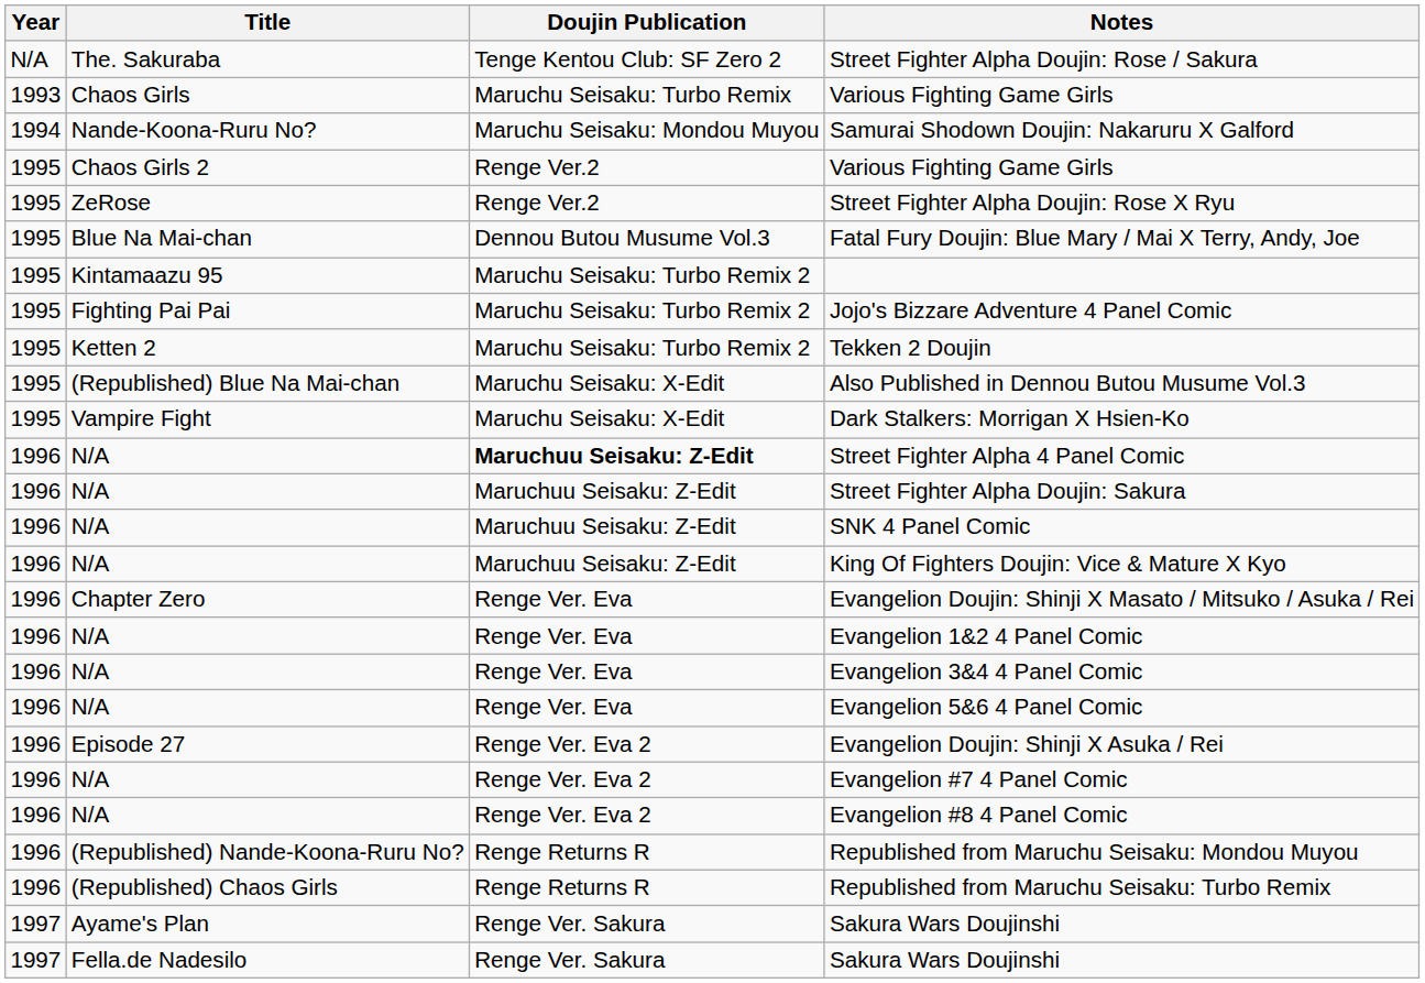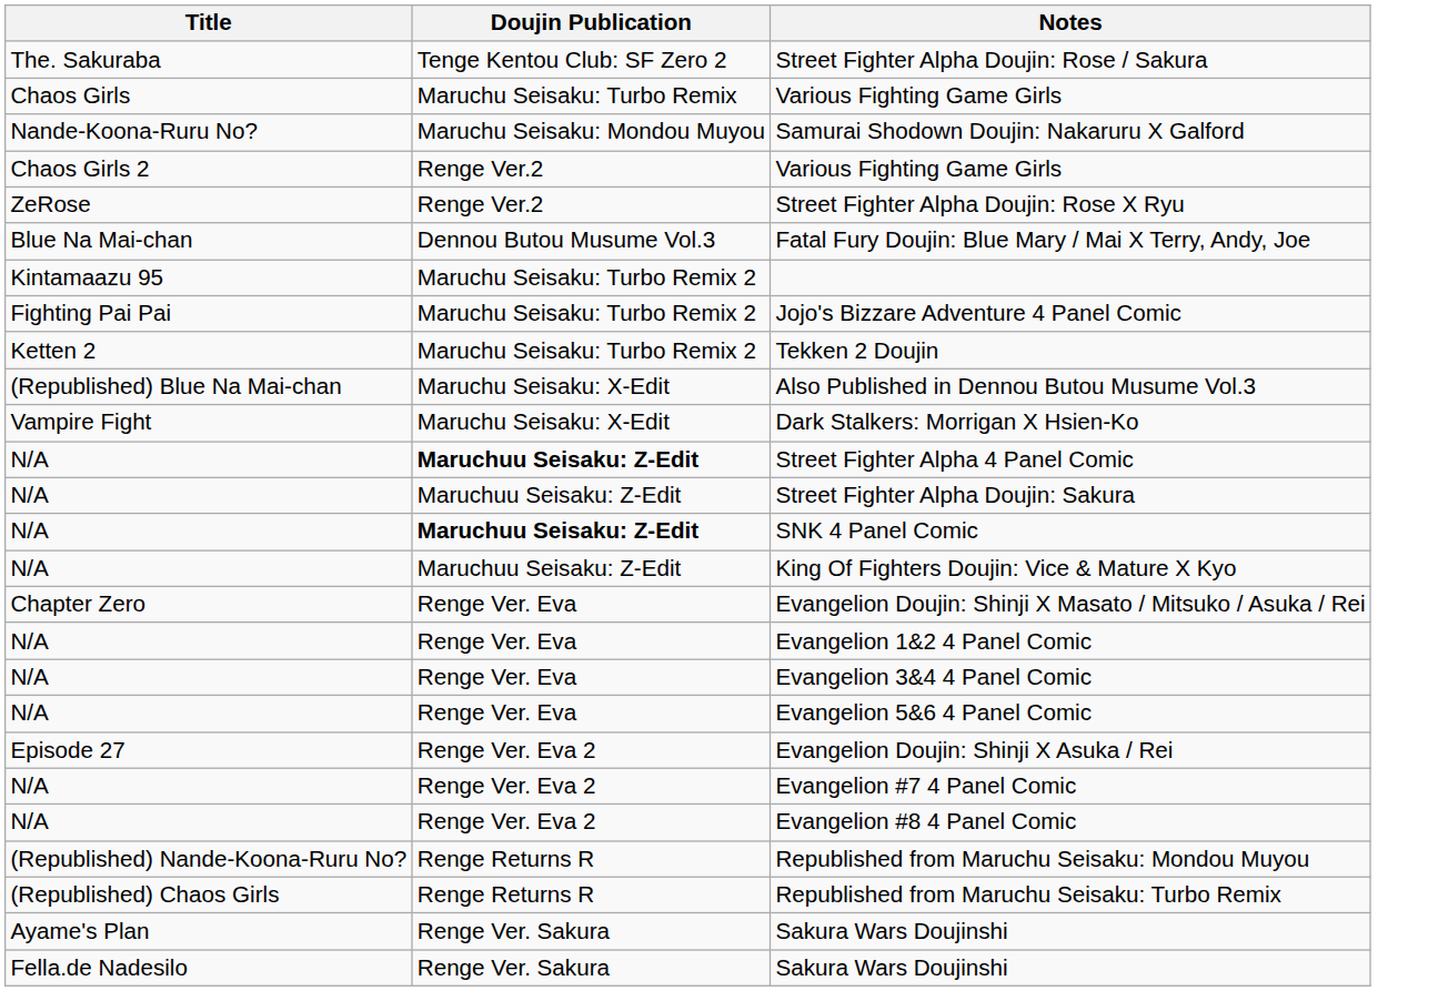- column: Year | N/A | 1993 | 1994 | 1995 | 1995 | 1995 | 1995 | 1995 | 1995 | 1995 | 1995 | 1996 | 1996 | 1996 | 1996 | 1996 | 1996 | 1996 | 1996 | 1996 | 1996 | 1996 | 1996 | 1996 | 1997 | 1997
SNK 4 Panel Comic | Doujin Publication: normal -> bold
